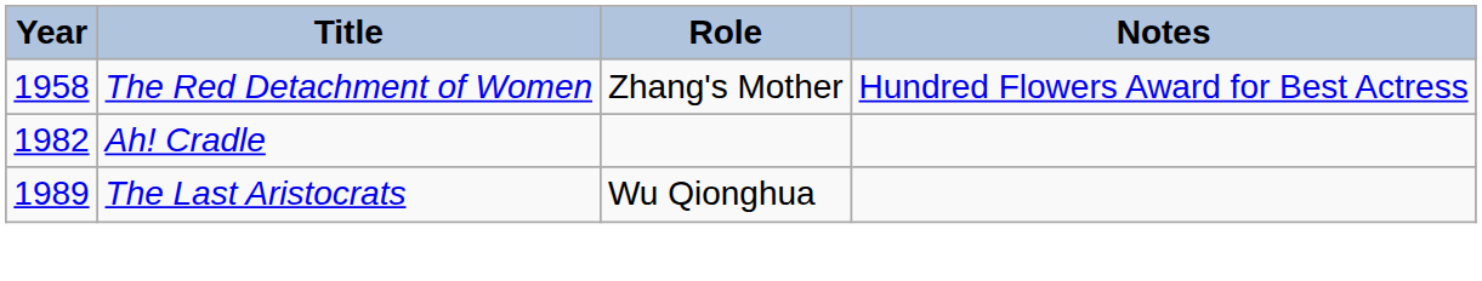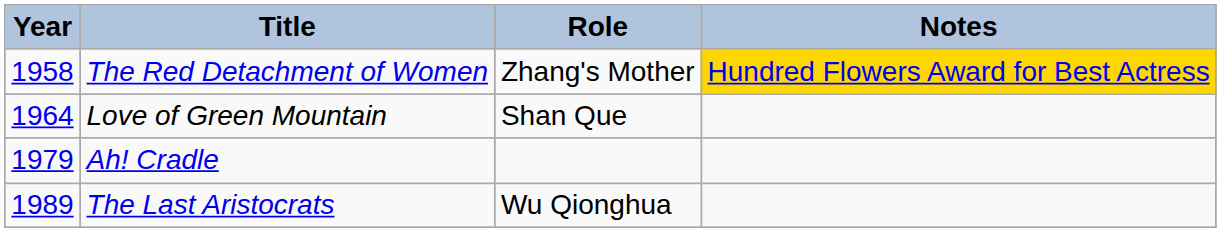The Red Detachment of Women | Notes: no background -> gold background
+ row: 1964 | Love of Green Mountain | Shan Que
Ah! Cradle | Year: 1982 -> 1979
